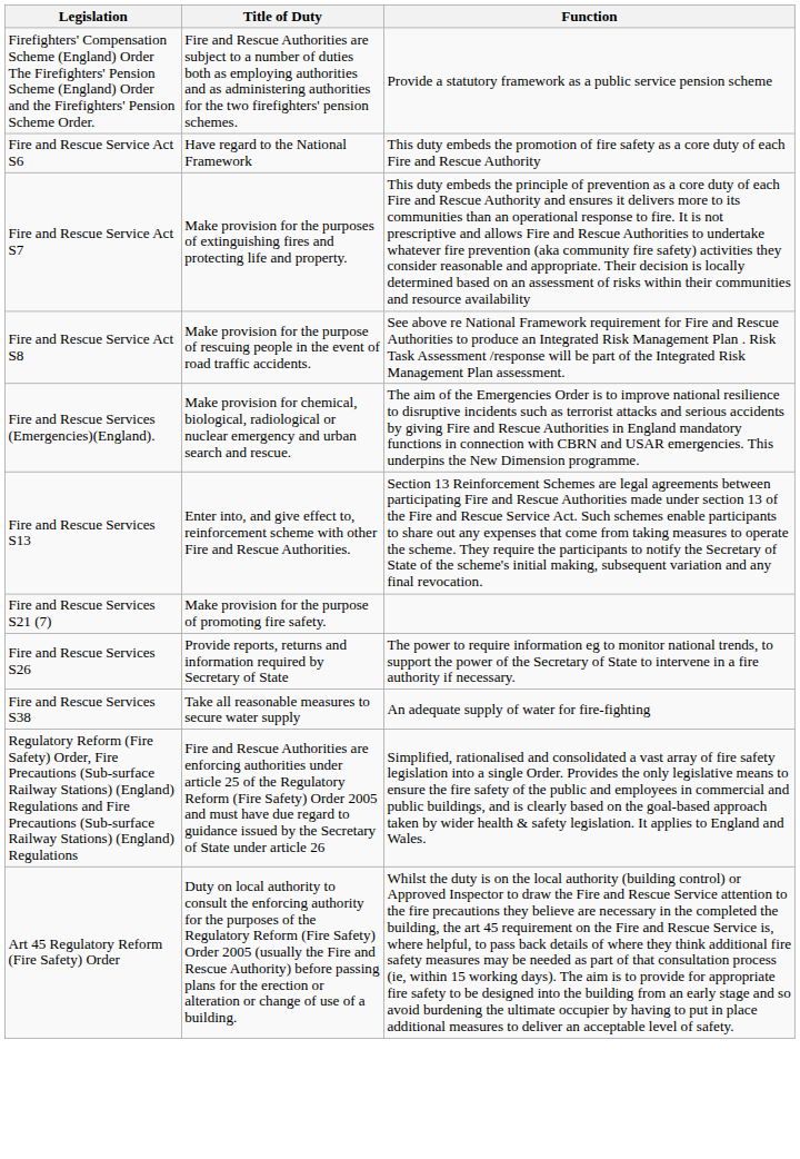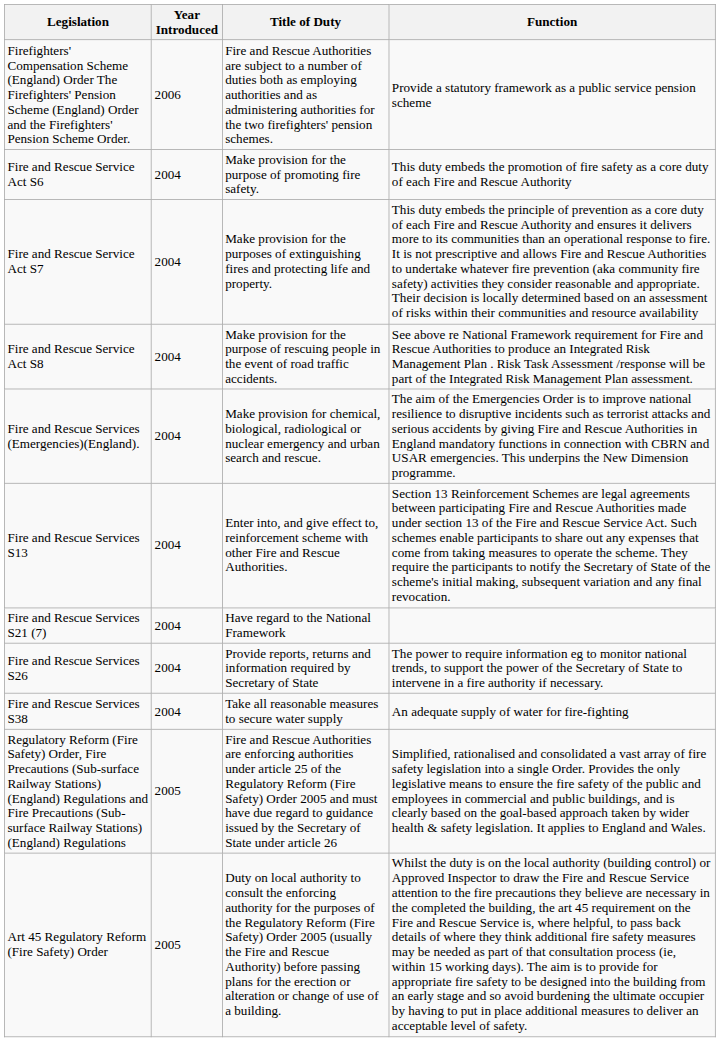+ column: Year Introduced | 2006 | 2004 | 2004 | 2004 | 2004 | 2004 | 2004 | 2004 | 2004 | 2005 | 2005
Fire and Rescue Service Act S6 | Title of Duty: Have regard to the National Framework -> Make provision for the purpose of promoting fire safety.
Fire and Rescue Services S21 (7) | Title of Duty: Make provision for the purpose of promoting fire safety. -> Have regard to the National Framework
